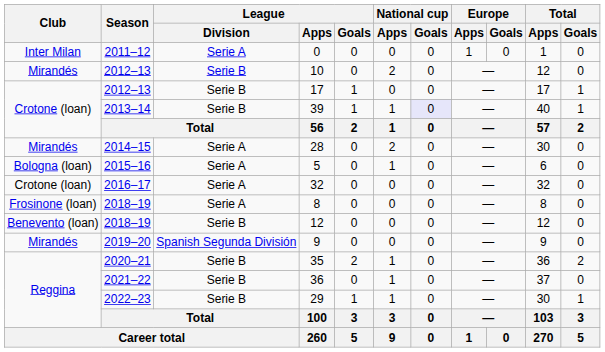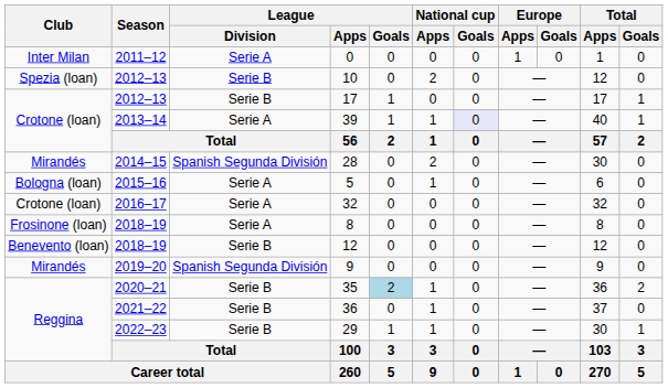10 | Club: Mirandés -> Spezia (loan)
39 | League / Division: Serie B -> Serie A
28 | League / Division: Serie A -> Spanish Segunda División
35 | League / Goals: no background -> lightblue background
